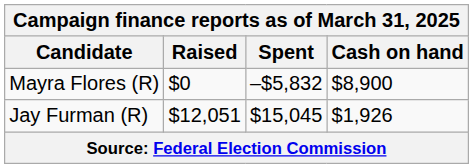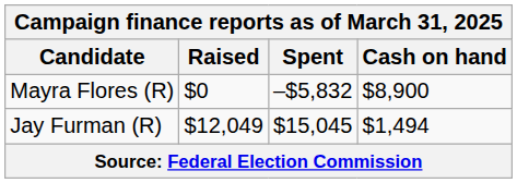Jay Furman (R) | Raised: $12,051 -> $12,049
Jay Furman (R) | Cash on hand: $1,926 -> $1,494
